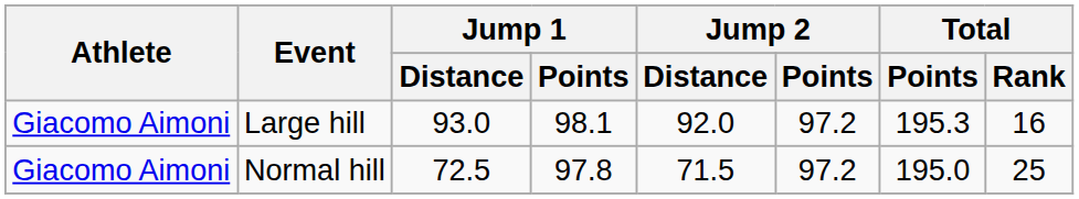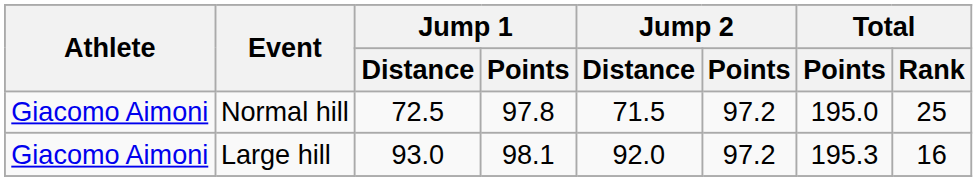rows swapped: Normal hill <-> Large hill
